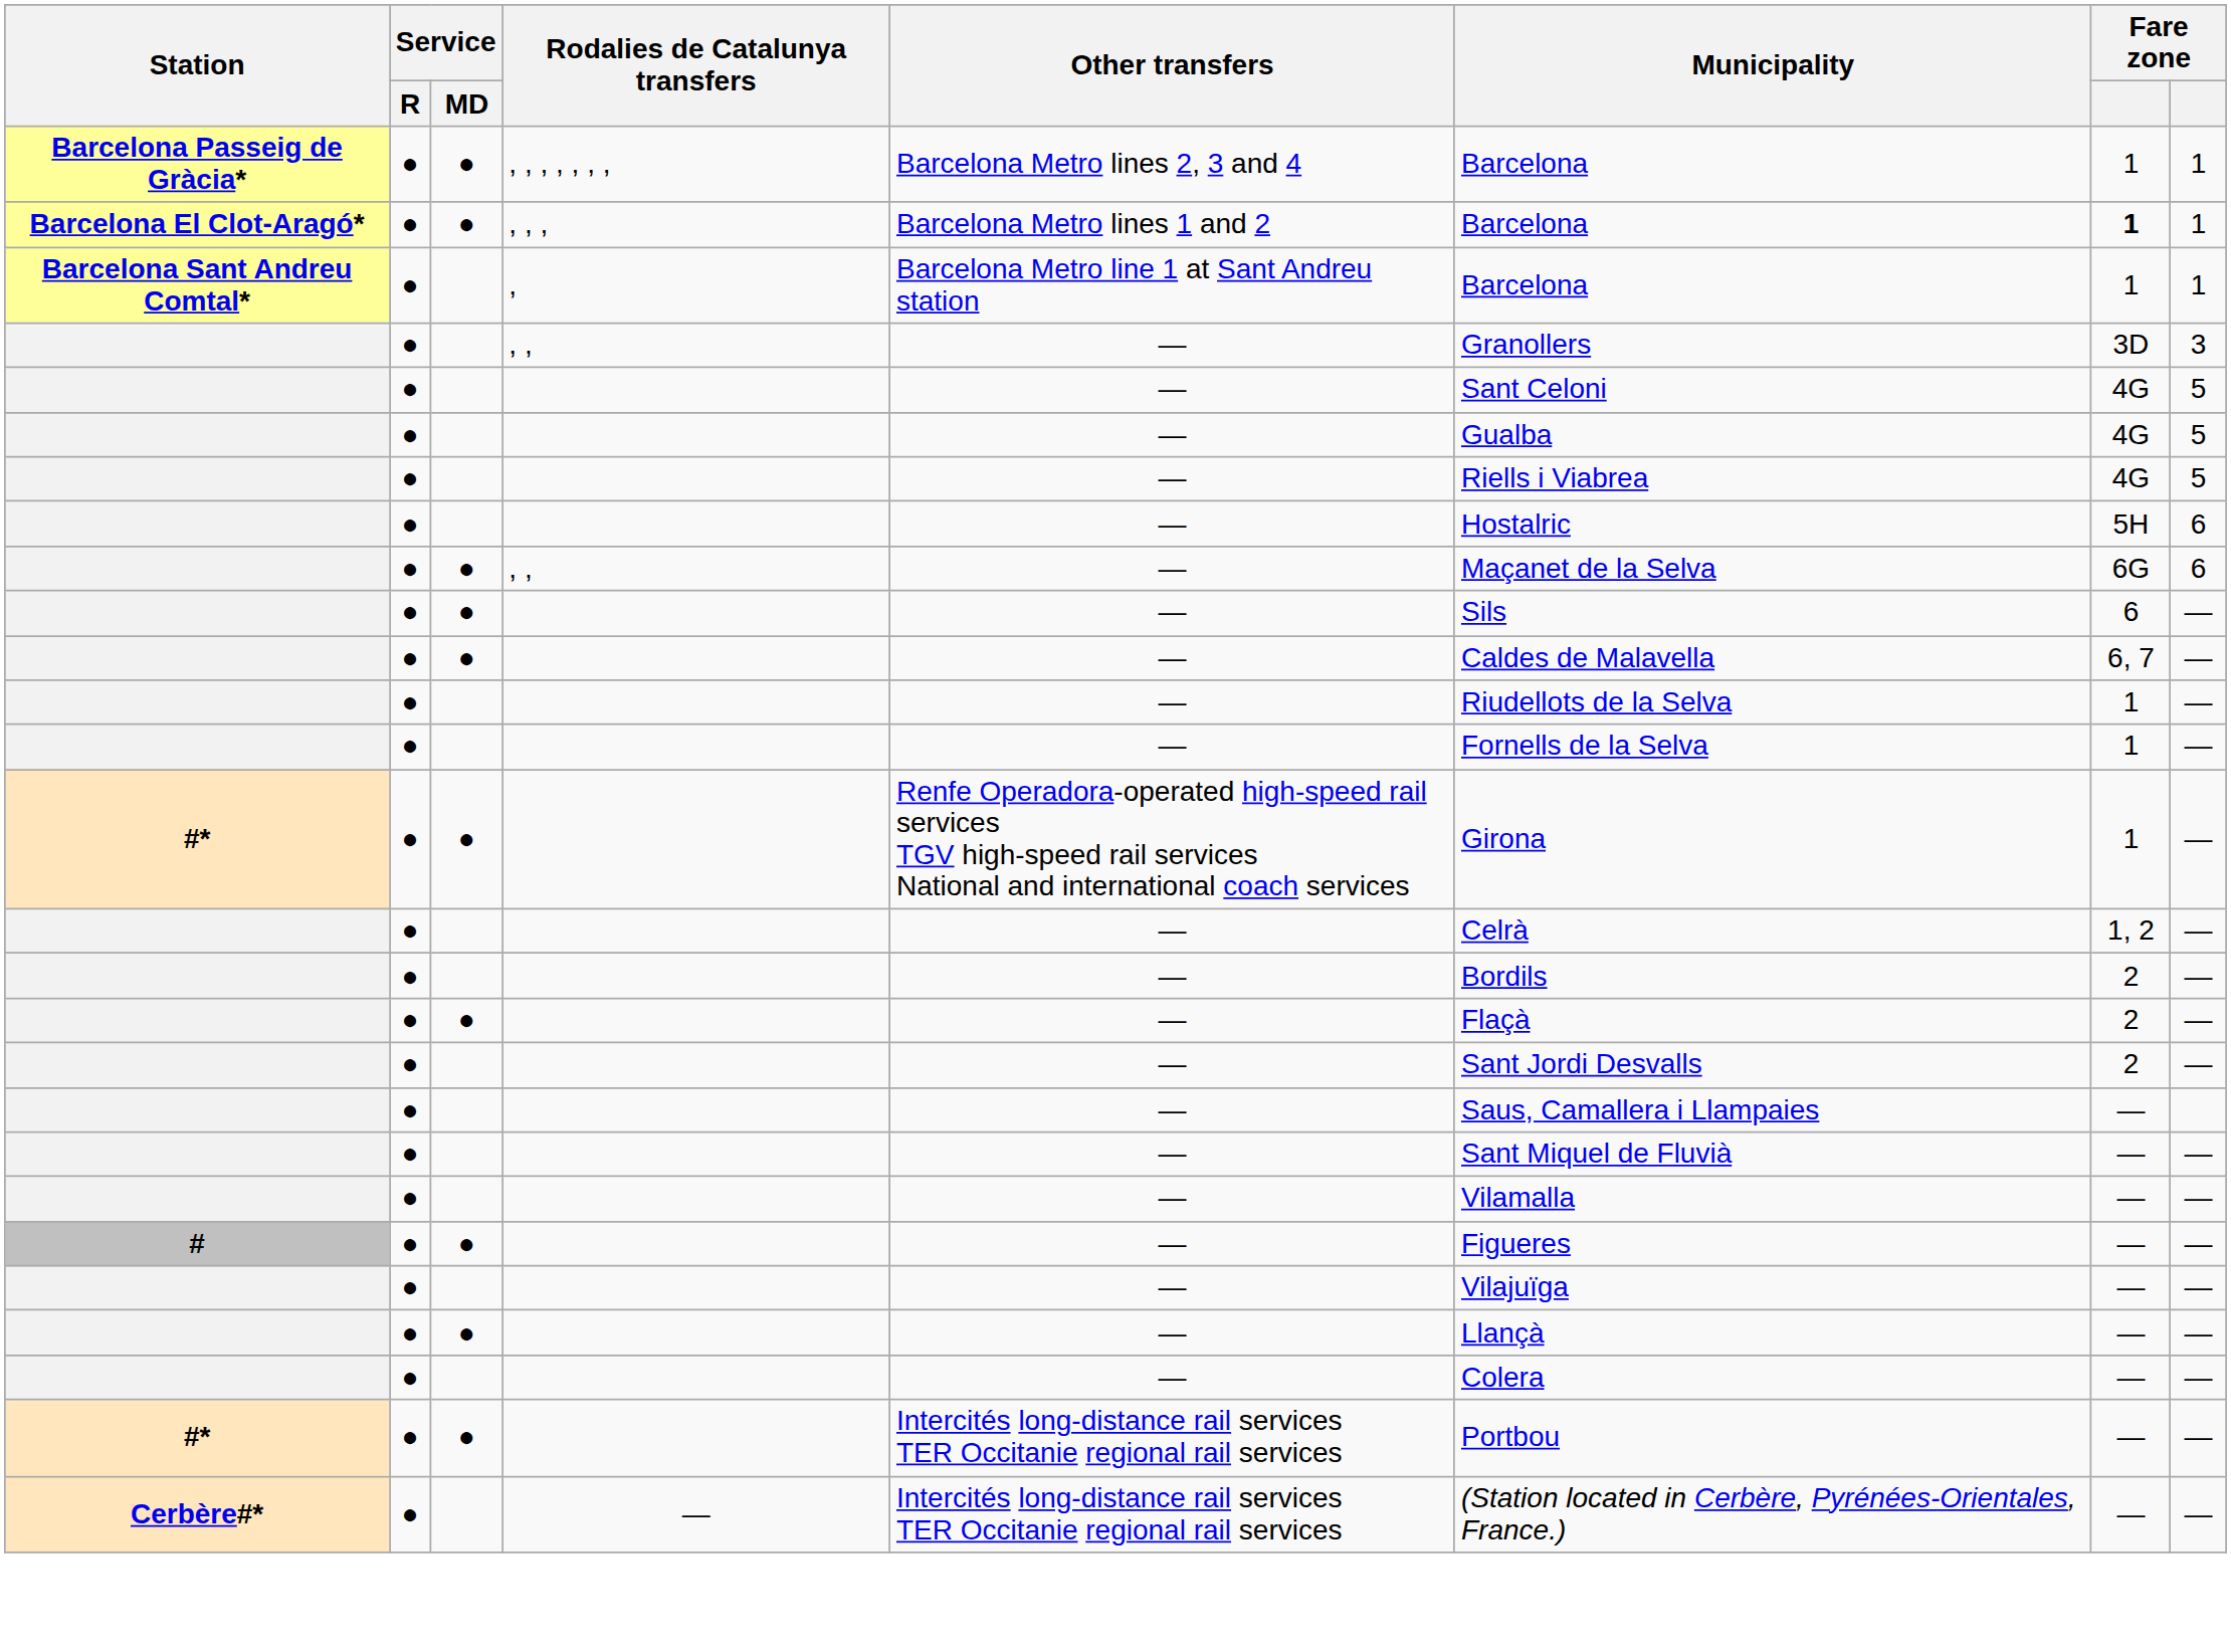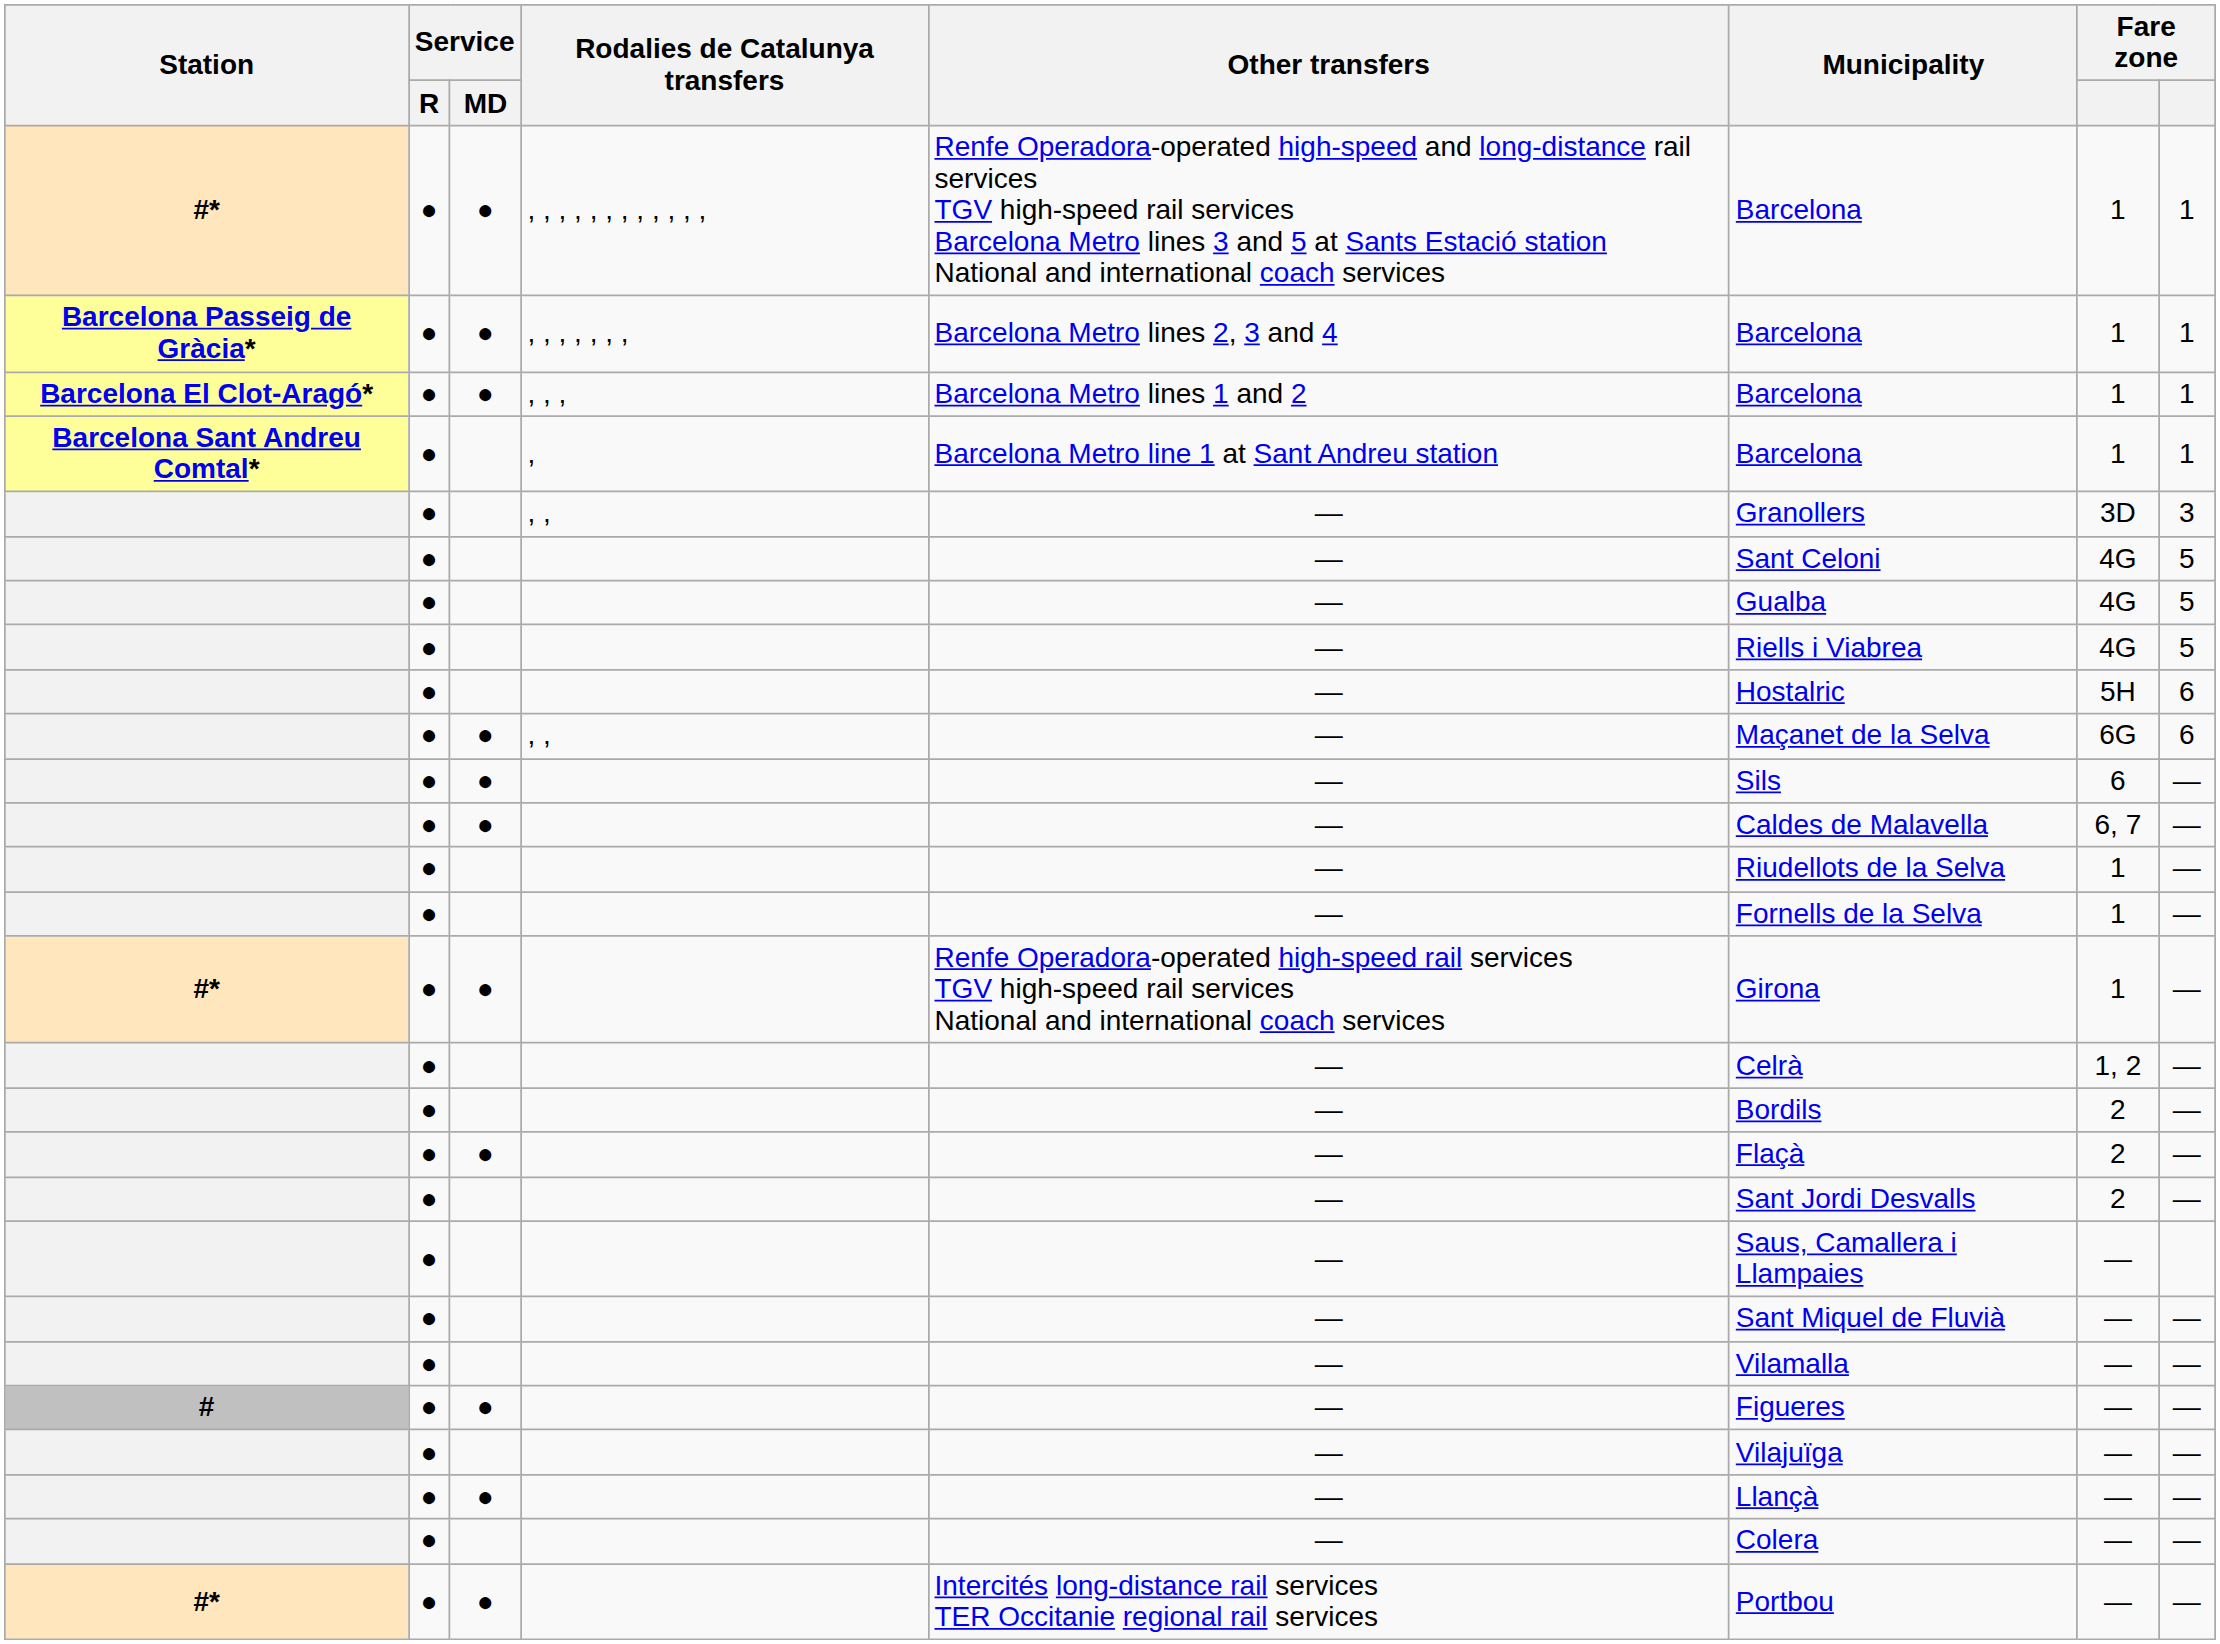+ row: #* | ● | ● | , , , , , , , , , , , , | Renfe Operadora-operated high-speed and long-distance rail services TGV high-speed rail services Barcelona Metro lines 3 and 5 at Sants Estació station National and international coach services | Barcelona | 1 | 1
Barcelona El Clot-Aragó* | column 7: bold -> normal
- row: Cerbère#* | ● | — | Intercités long-distance rail services TER Occitanie regional rail services | (Station located in Cerbère, Pyrénées-Orientales, France.) | — | —
